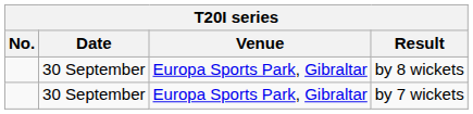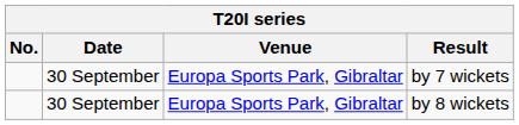rows swapped: by 7 wickets <-> by 8 wickets
